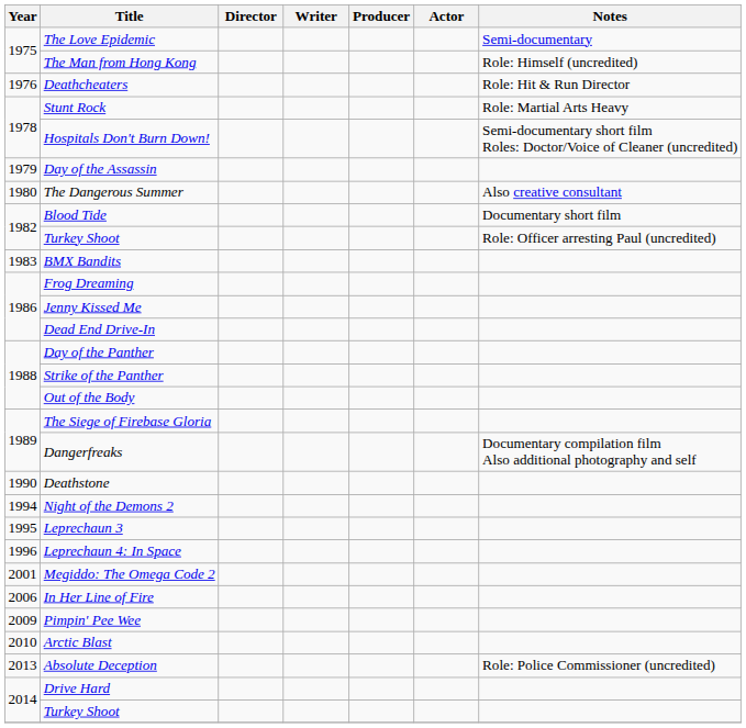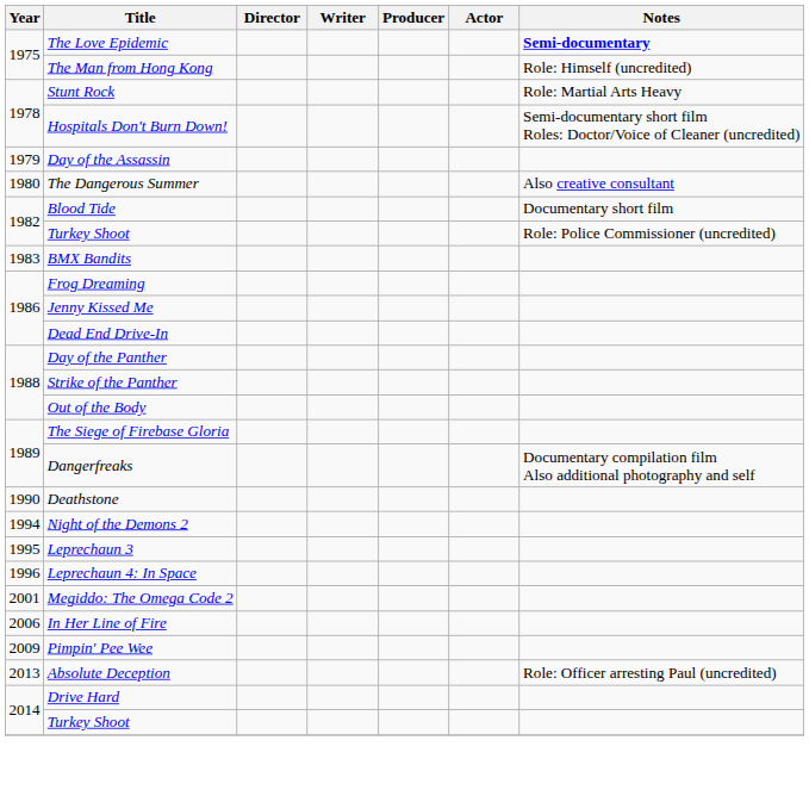The Love Epidemic | Notes: normal -> bold
- row: 1976 | Deathcheaters | Role: Hit & Run Director
1982 / Turkey Shoot | Notes: Role: Officer arresting Paul (uncredited) -> Role: Police Commissioner (uncredited)
- row: 2010 | Arctic Blast
Absolute Deception | Notes: Role: Police Commissioner (uncredited) -> Role: Officer arresting Paul (uncredited)
